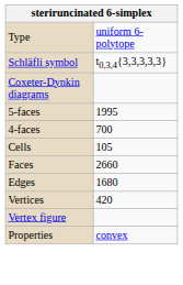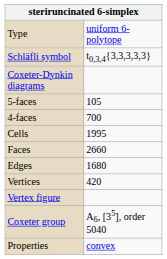5-faces | column 2: 1995 -> 105
Cells | column 2: 105 -> 1995
+ row: Coxeter group | A6, [35], order 5040
